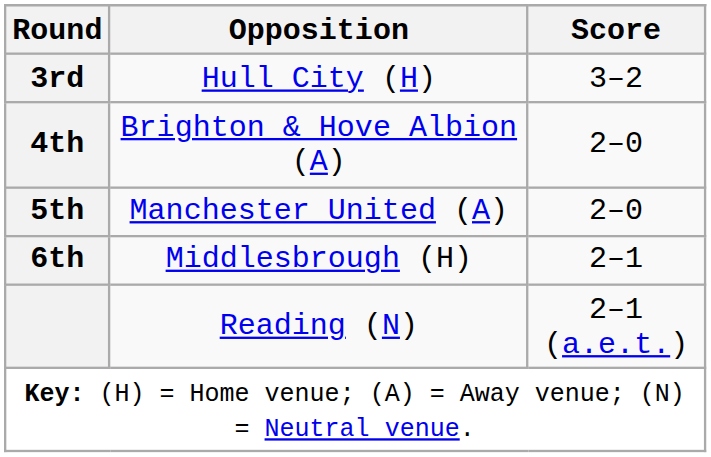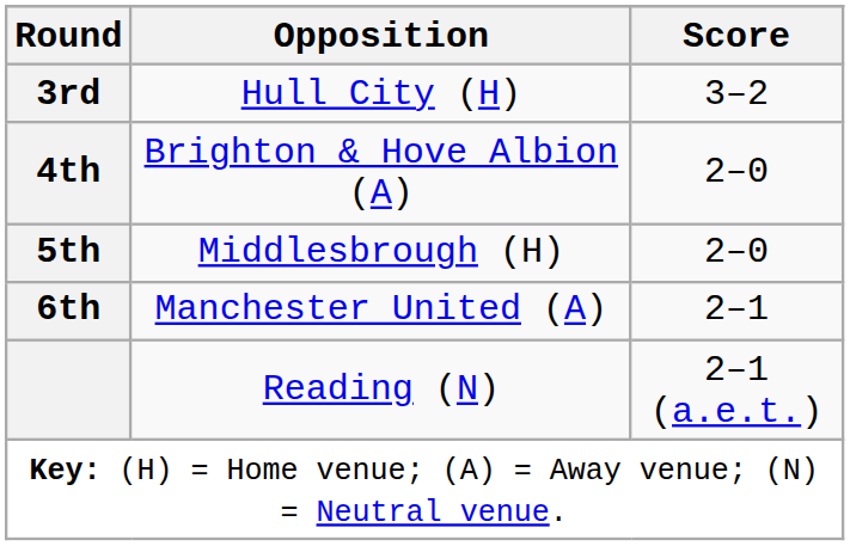5th | Opposition: Manchester United (A) -> Middlesbrough (H)
6th | Opposition: Middlesbrough (H) -> Manchester United (A)
